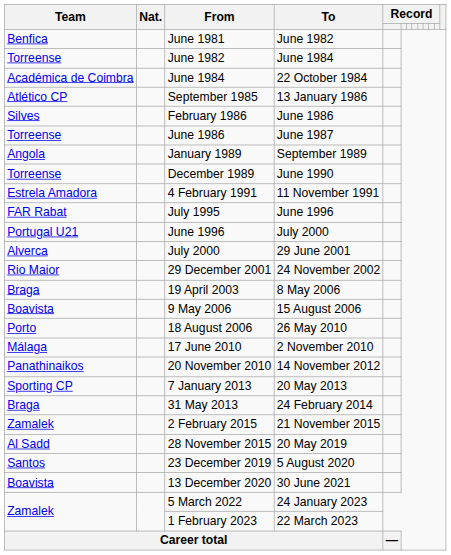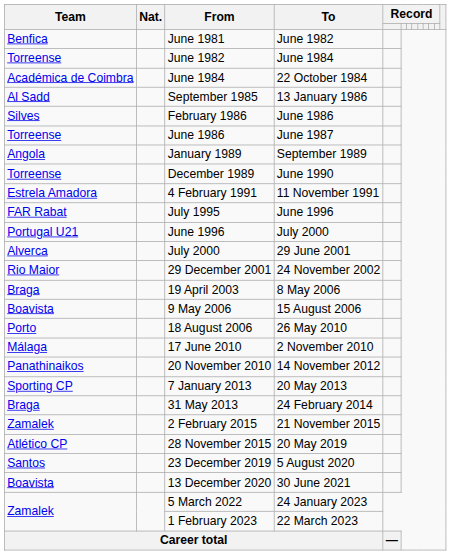September 1985 | Team: Atlético CP -> Al Sadd
28 November 2015 | Team: Al Sadd -> Atlético CP
